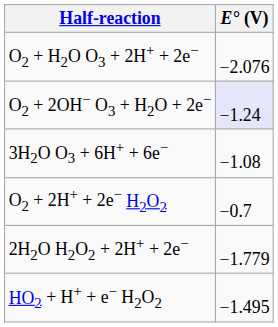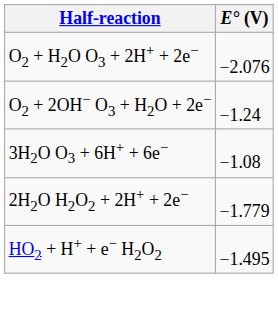O2 + 2OH− O3 + H2O + 2e− | E° (V): lavender background -> no background
- row: O2 + 2H+ + 2e− H2O2 | −0.7
